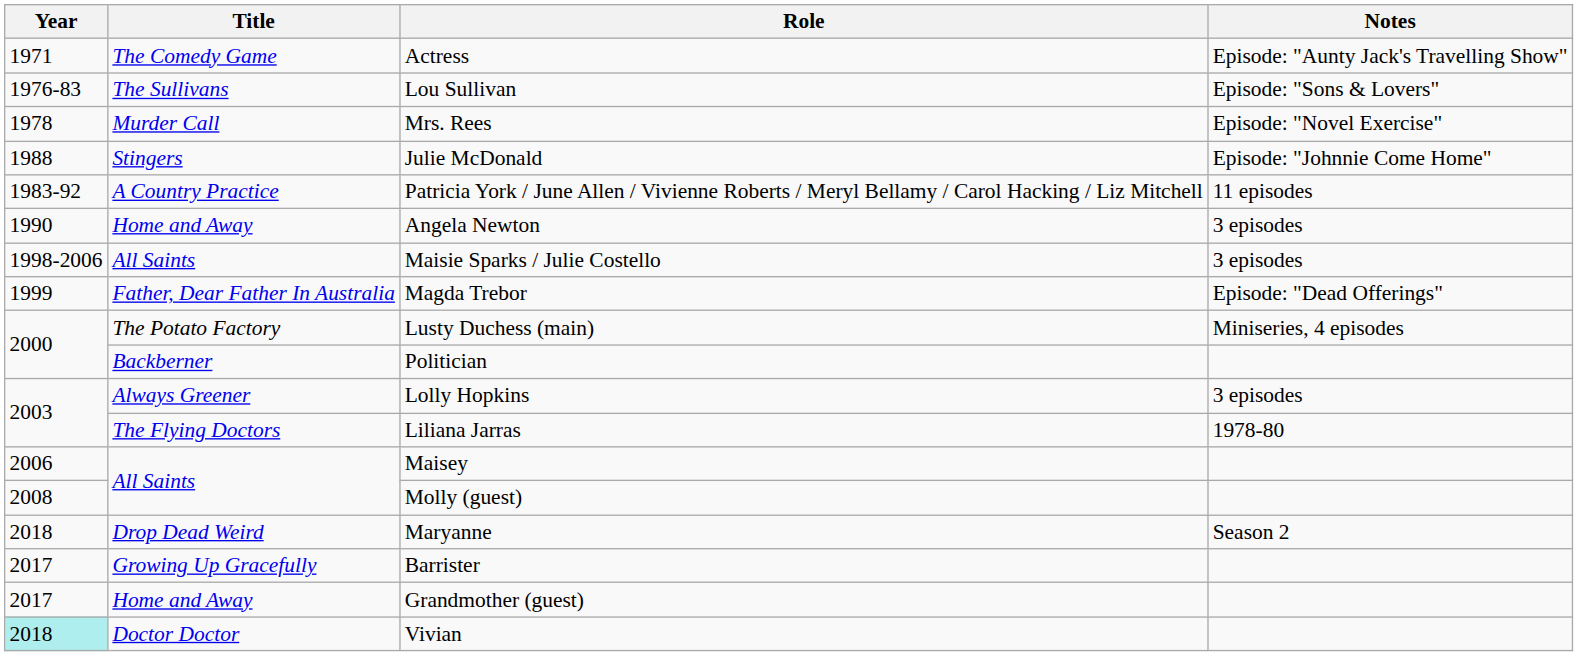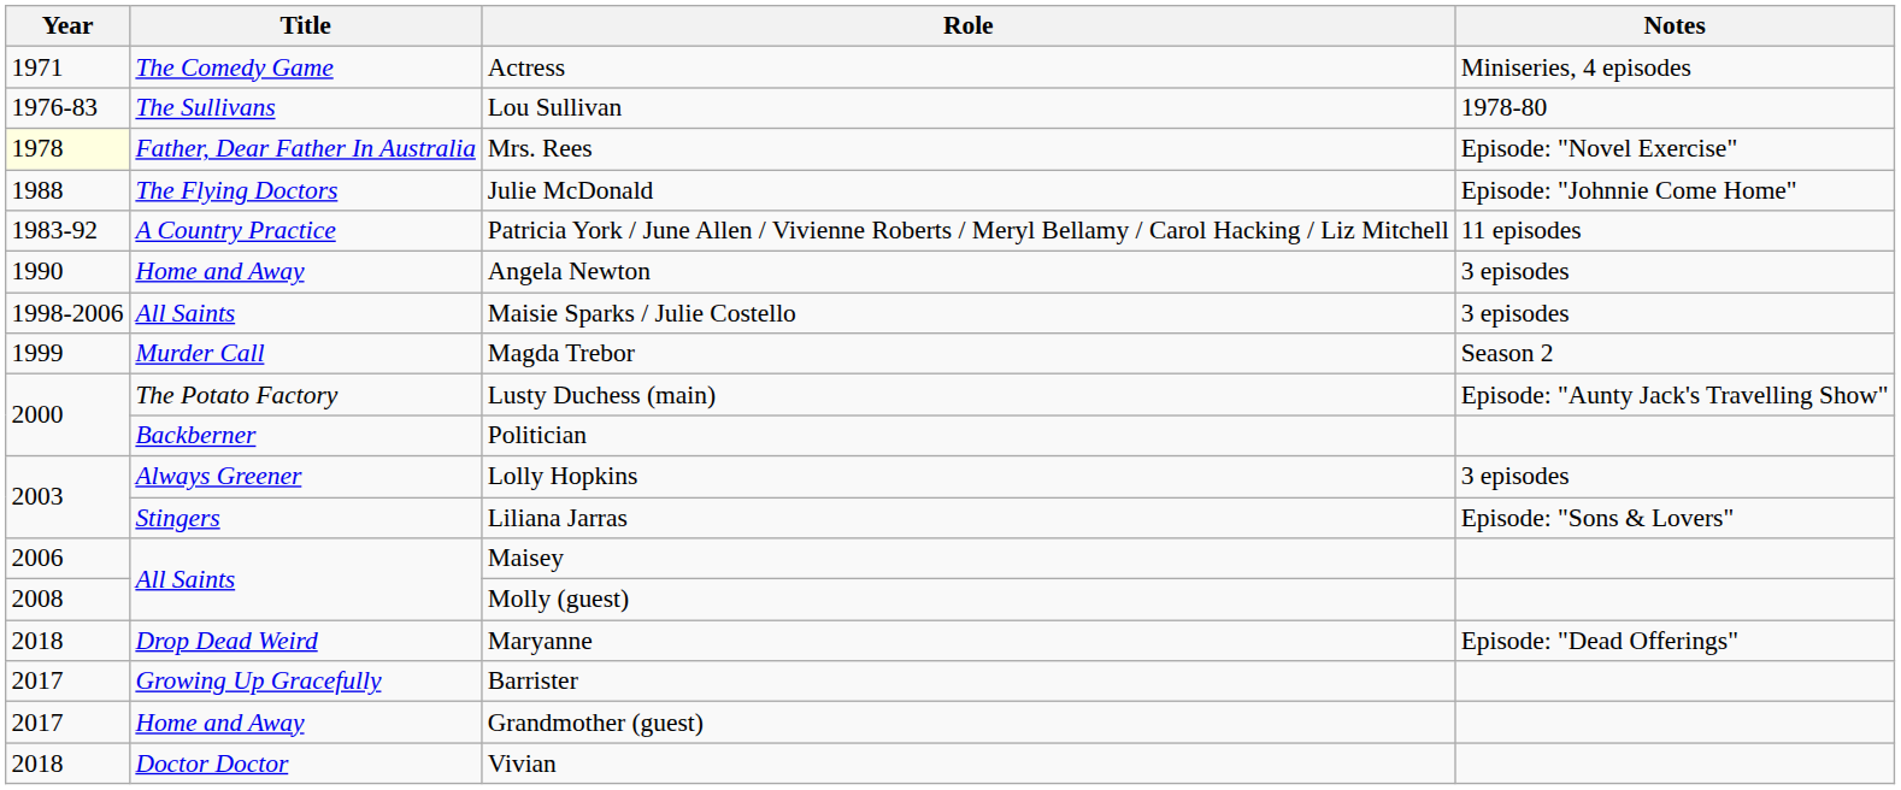Actress | Notes: Episode: "Aunty Jack's Travelling Show" -> Miniseries, 4 episodes
Lou Sullivan | Notes: Episode: "Sons & Lovers" -> 1978-80
Mrs. Rees | Year: no background -> lightyellow background
Mrs. Rees | Title: Murder Call -> Father, Dear Father In Australia
Julie McDonald | Title: Stingers -> The Flying Doctors
Magda Trebor | Title: Father, Dear Father In Australia -> Murder Call
Magda Trebor | Notes: Episode: "Dead Offerings" -> Season 2
Lusty Duchess (main) | Notes: Miniseries, 4 episodes -> Episode: "Aunty Jack's Travelling Show"
Liliana Jarras | Title: The Flying Doctors -> Stingers
Liliana Jarras | Notes: 1978-80 -> Episode: "Sons & Lovers"
Maryanne | Notes: Season 2 -> Episode: "Dead Offerings"
Vivian | Year: paleturquoise background -> no background
